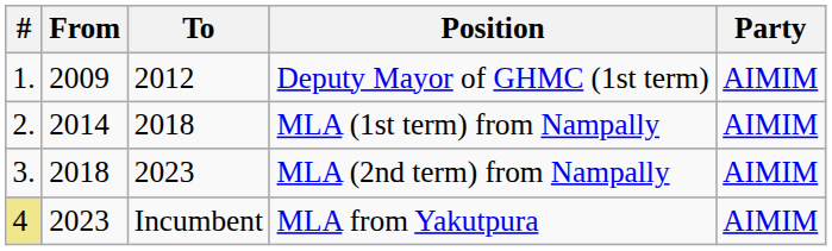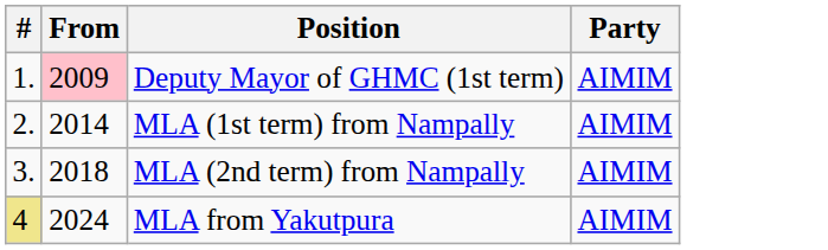- column: To | 2012 | 2018 | 2023 | Incumbent
Deputy Mayor of GHMC (1st term) | From: no background -> pink background
MLA from Yakutpura | From: 2023 -> 2024
